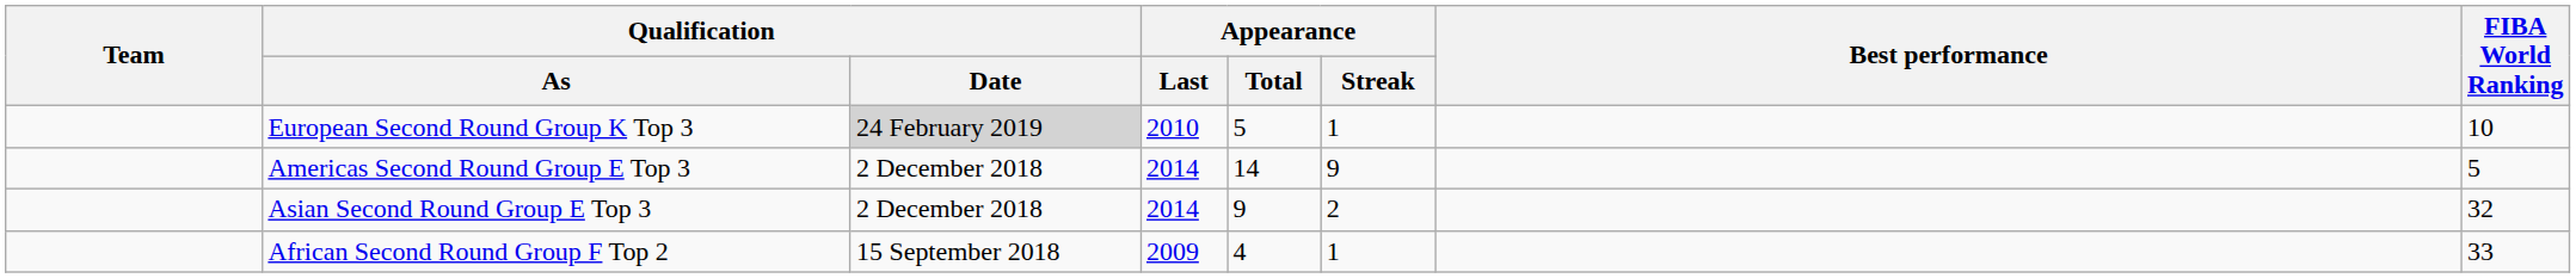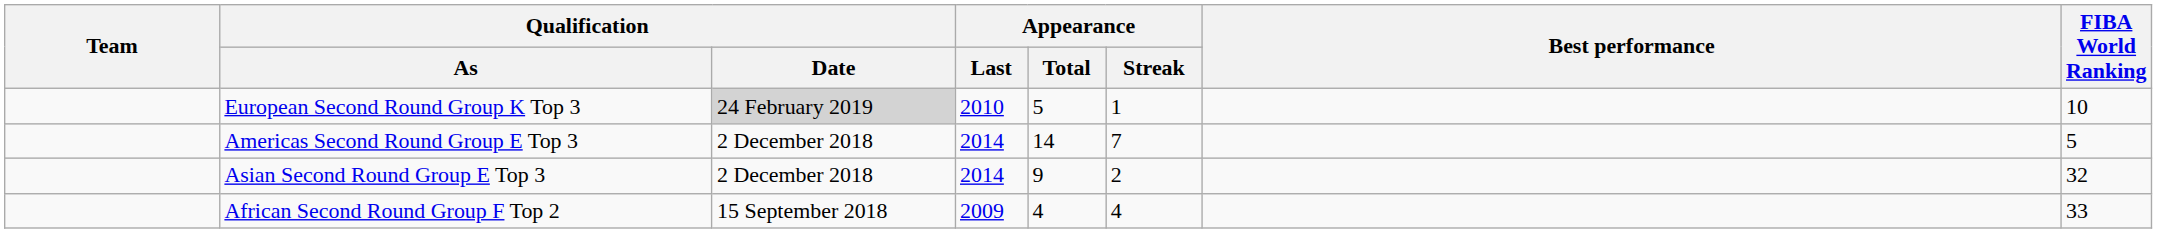Americas Second Round Group E Top 3 | Appearance / Streak: 9 -> 7
African Second Round Group F Top 2 | Appearance / Streak: 1 -> 4
